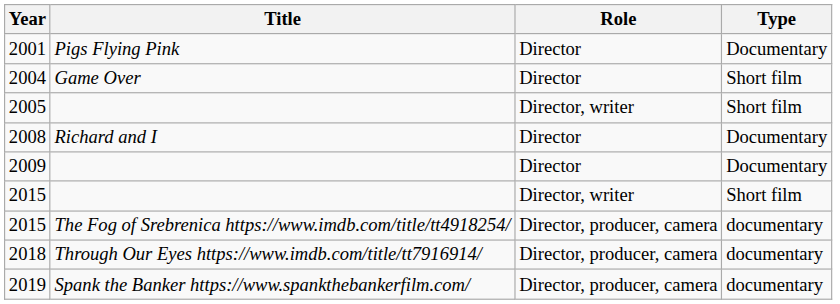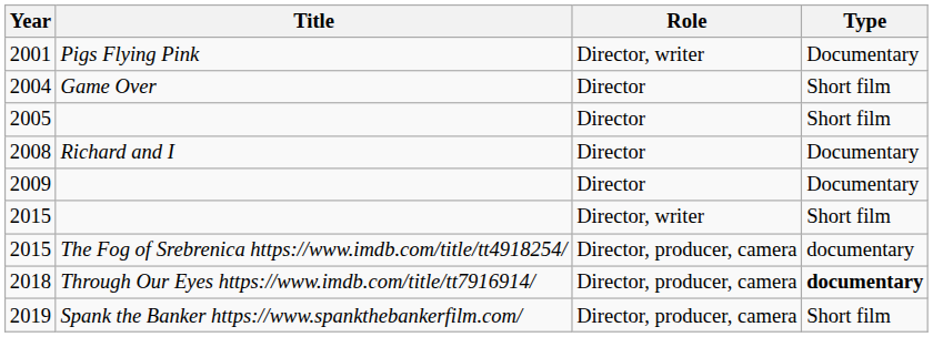2001 | Role: Director -> Director, writer
2005 | Role: Director, writer -> Director
2018 | Type: normal -> bold
2019 | Type: documentary -> Short film
